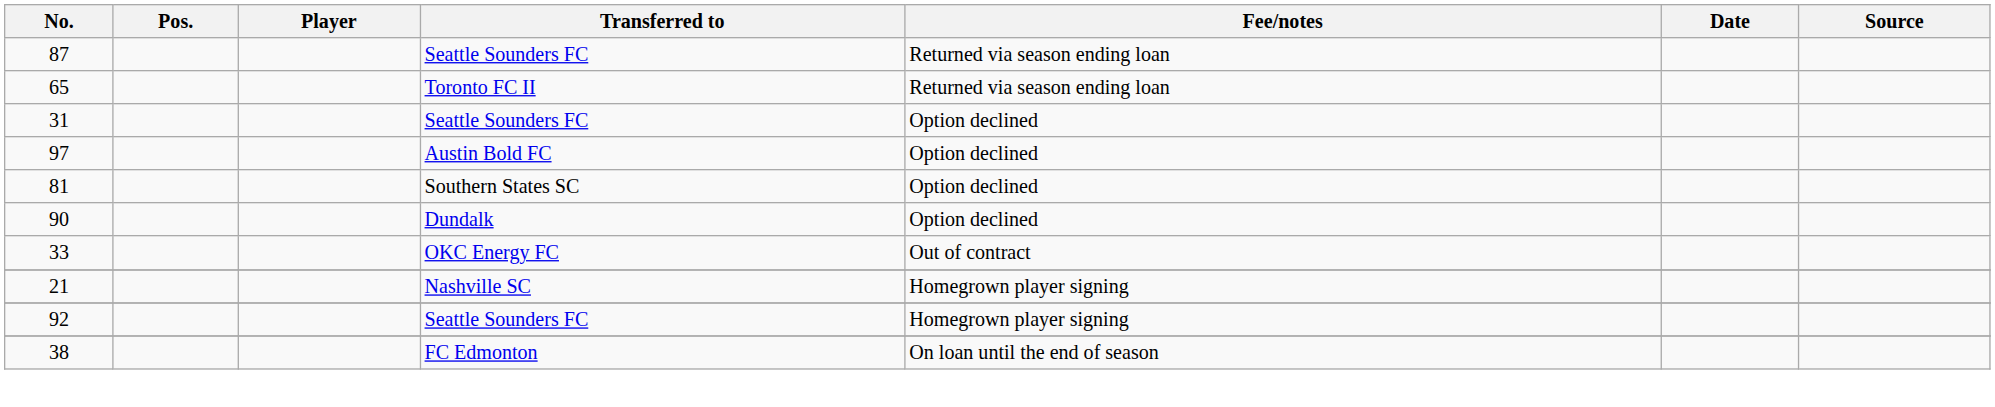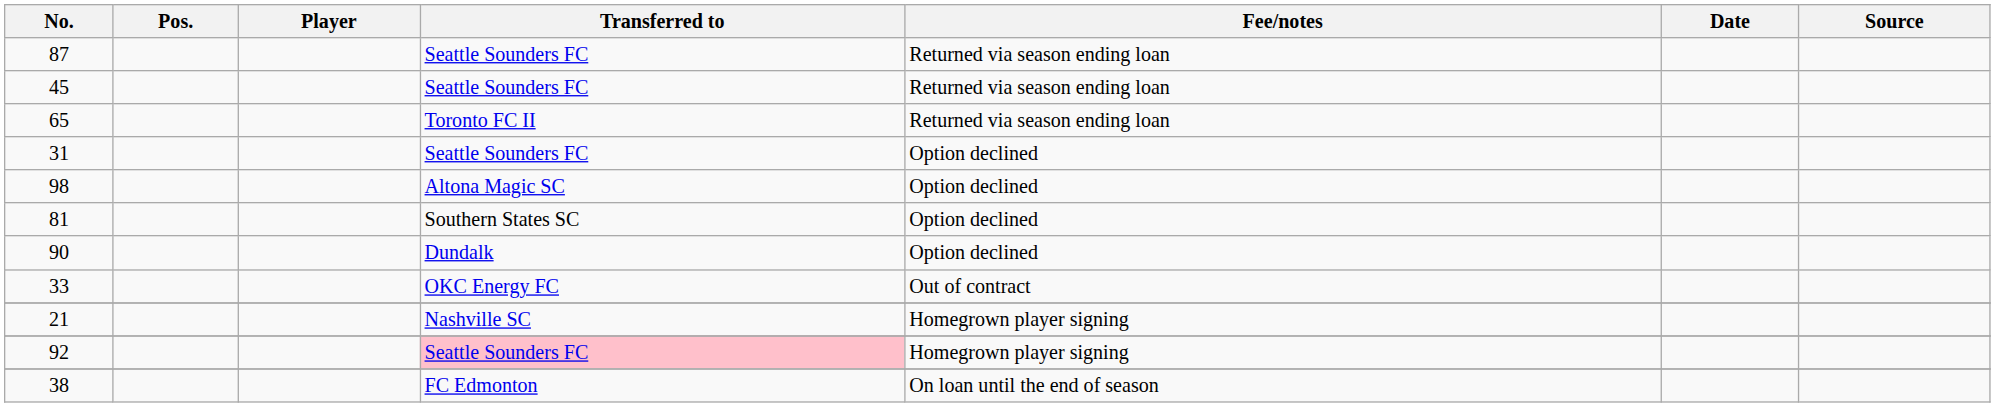+ row: 45 | Seattle Sounders FC | Returned via season ending loan
- row: 97 | Austin Bold FC | Option declined
+ row: 98 | Altona Magic SC | Option declined
92 | Transferred to: no background -> pink background
